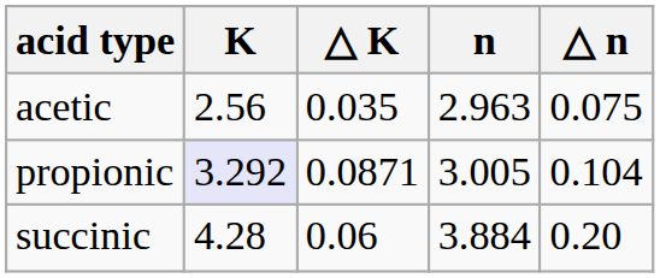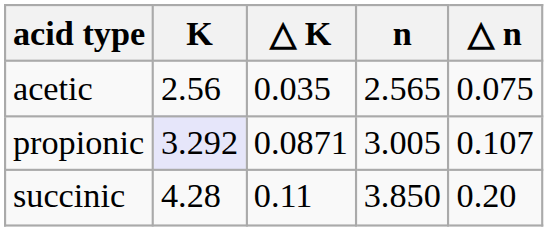acetic | n: 2.963 -> 2.565
propionic | △ n: 0.104 -> 0.107
succinic | △ K: 0.06 -> 0.11
succinic | n: 3.884 -> 3.850
